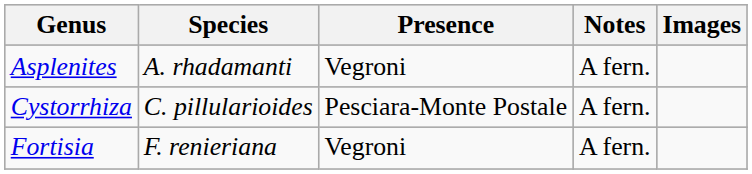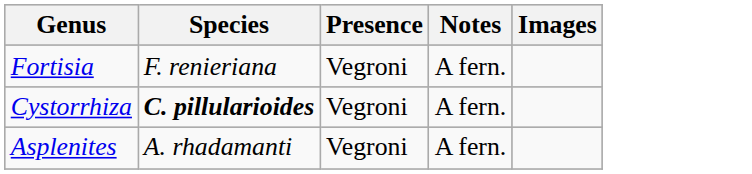rows swapped: Asplenites <-> Fortisia
Cystorrhiza | Species: normal -> bold
Cystorrhiza | Presence: Pesciara-Monte Postale -> Vegroni
